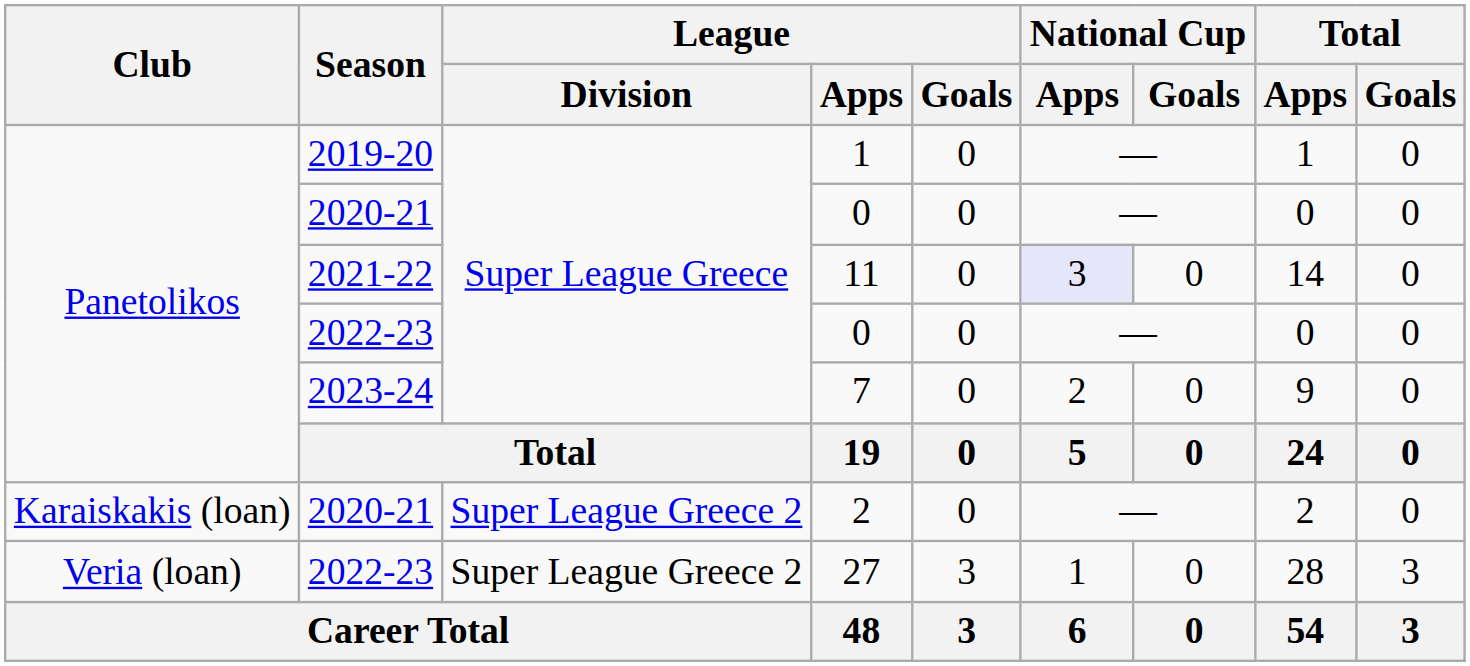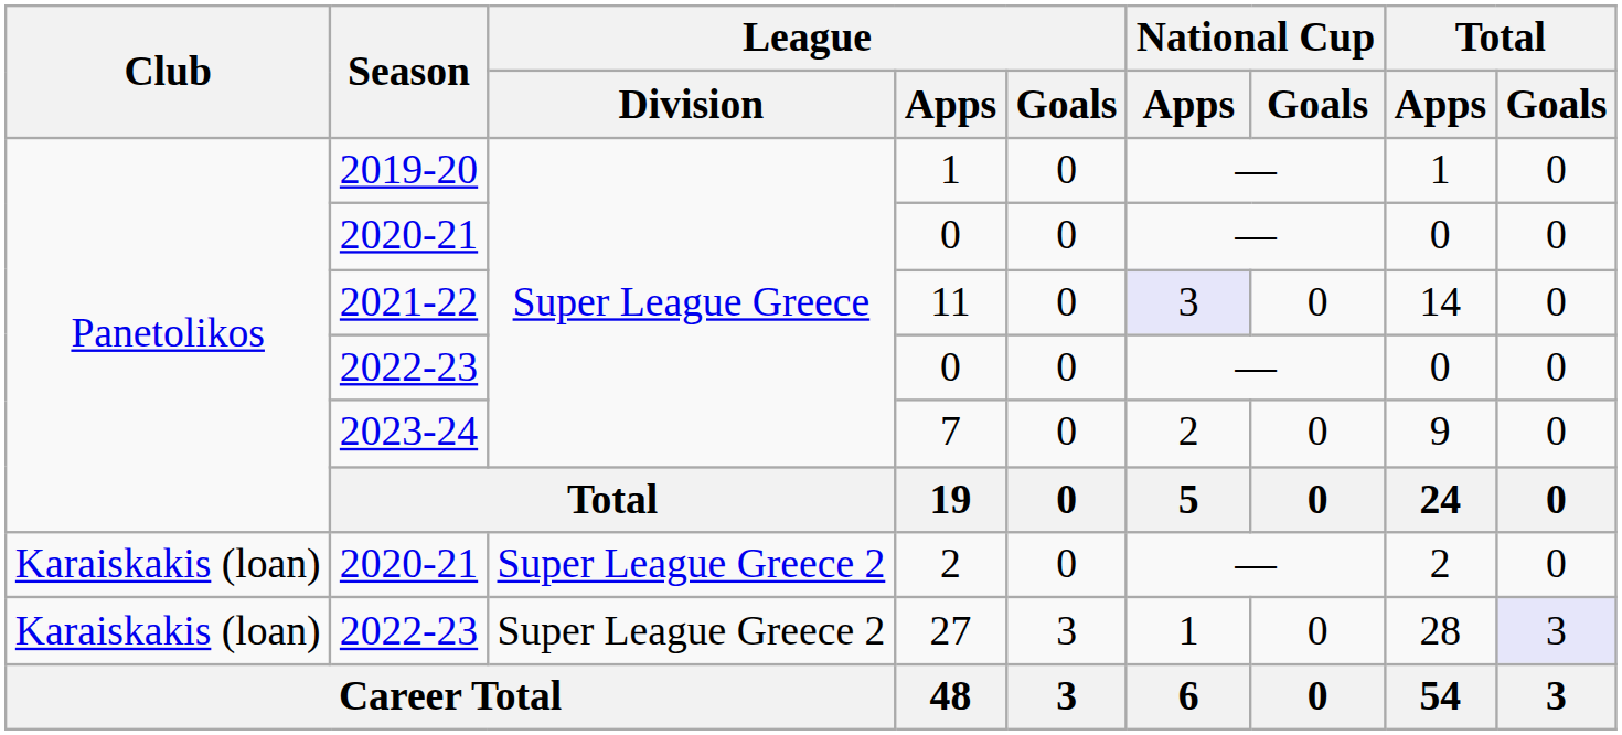27 | Club: Veria (loan) -> Karaiskakis (loan)
27 | Total / Goals: no background -> lavender background
